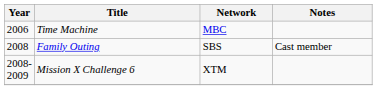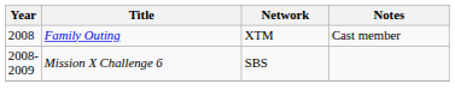- row: 2006 | Time Machine | MBC
Family Outing | Network: SBS -> XTM
Mission X Challenge 6 | Network: XTM -> SBS
